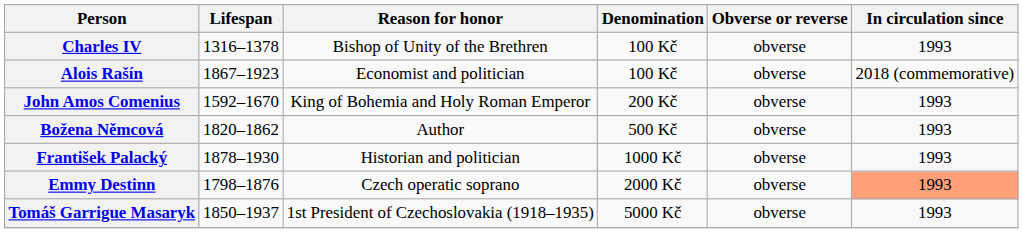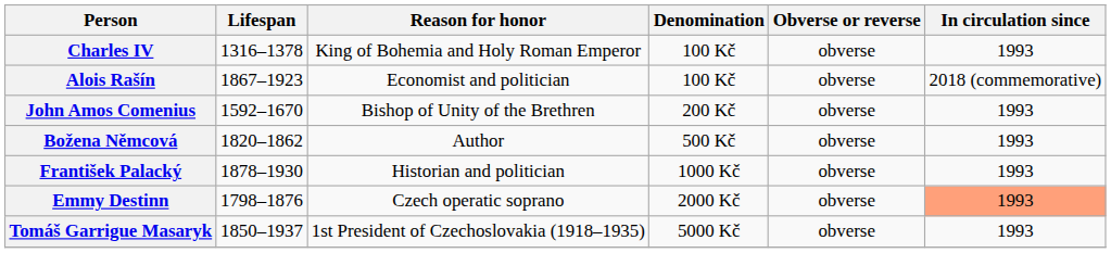Charles IV | Reason for honor: Bishop of Unity of the Brethren -> King of Bohemia and Holy Roman Emperor
John Amos Comenius | Reason for honor: King of Bohemia and Holy Roman Emperor -> Bishop of Unity of the Brethren
